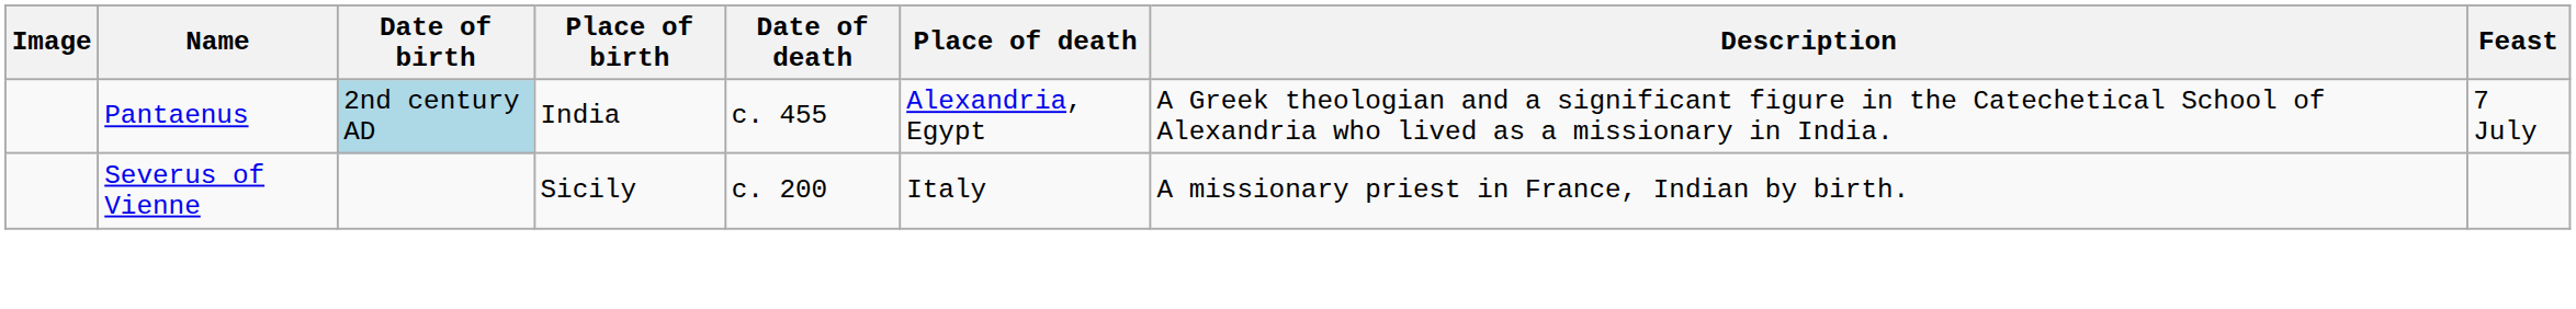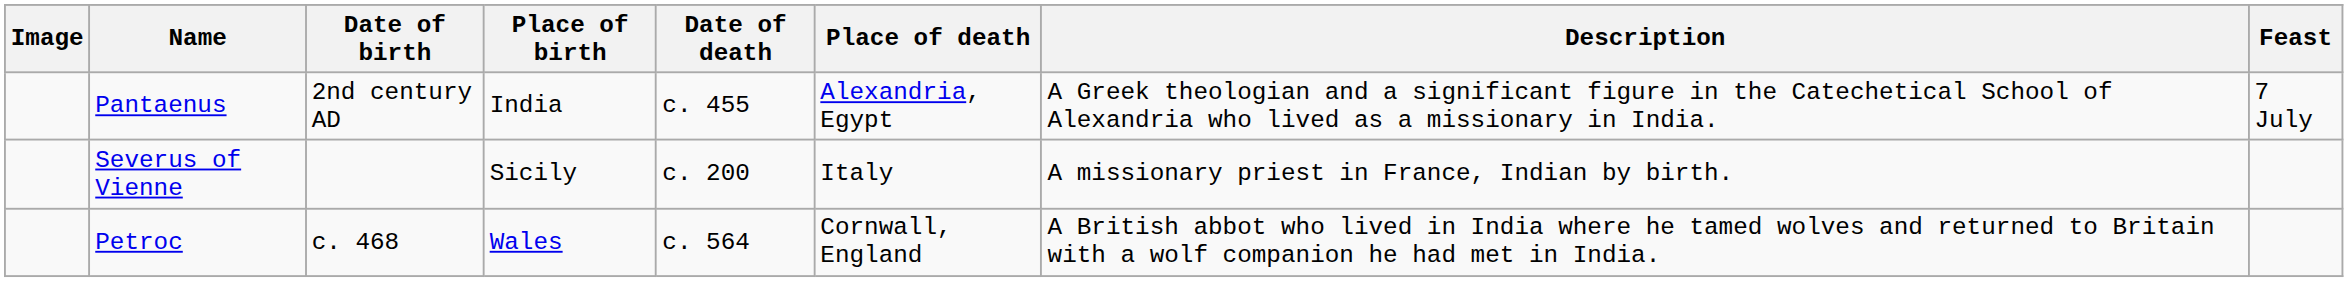Pantaenus | Date of birth: lightblue background -> no background
+ row: Petroc | c. 468 | Wales | c. 564 | Cornwall, England | A British abbot who lived in India where he tamed wolves and returned to Britain with a wolf companion he had met in India.
